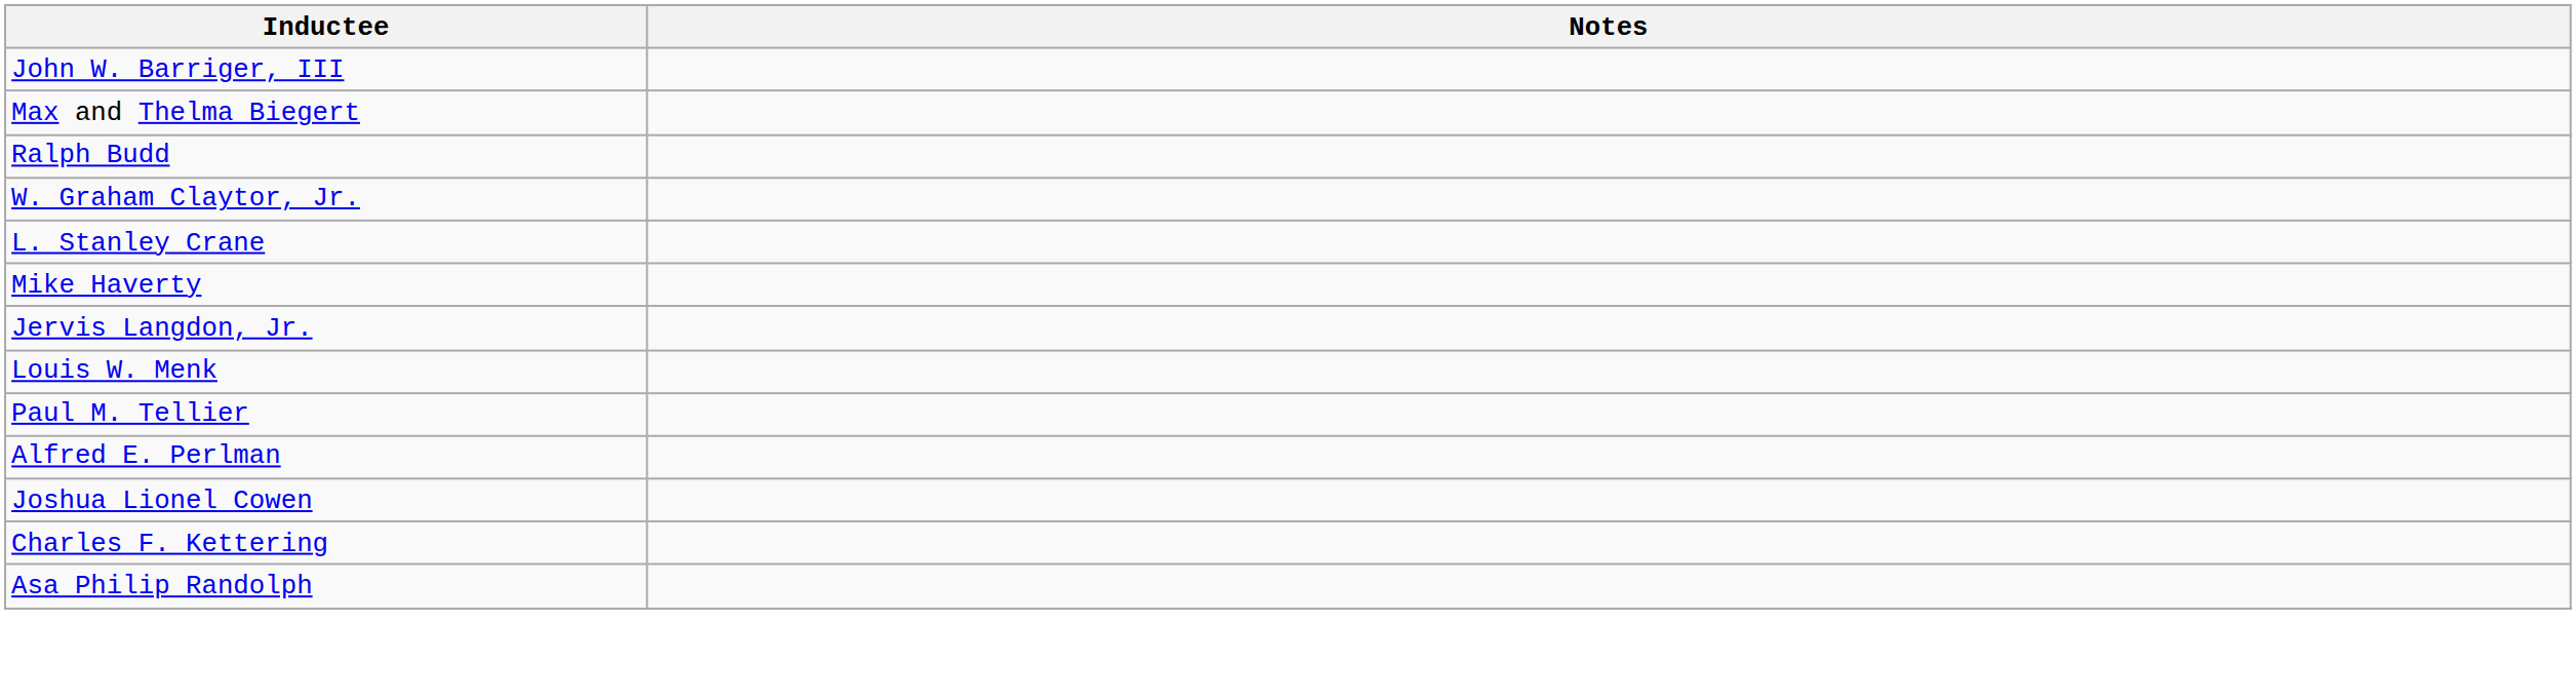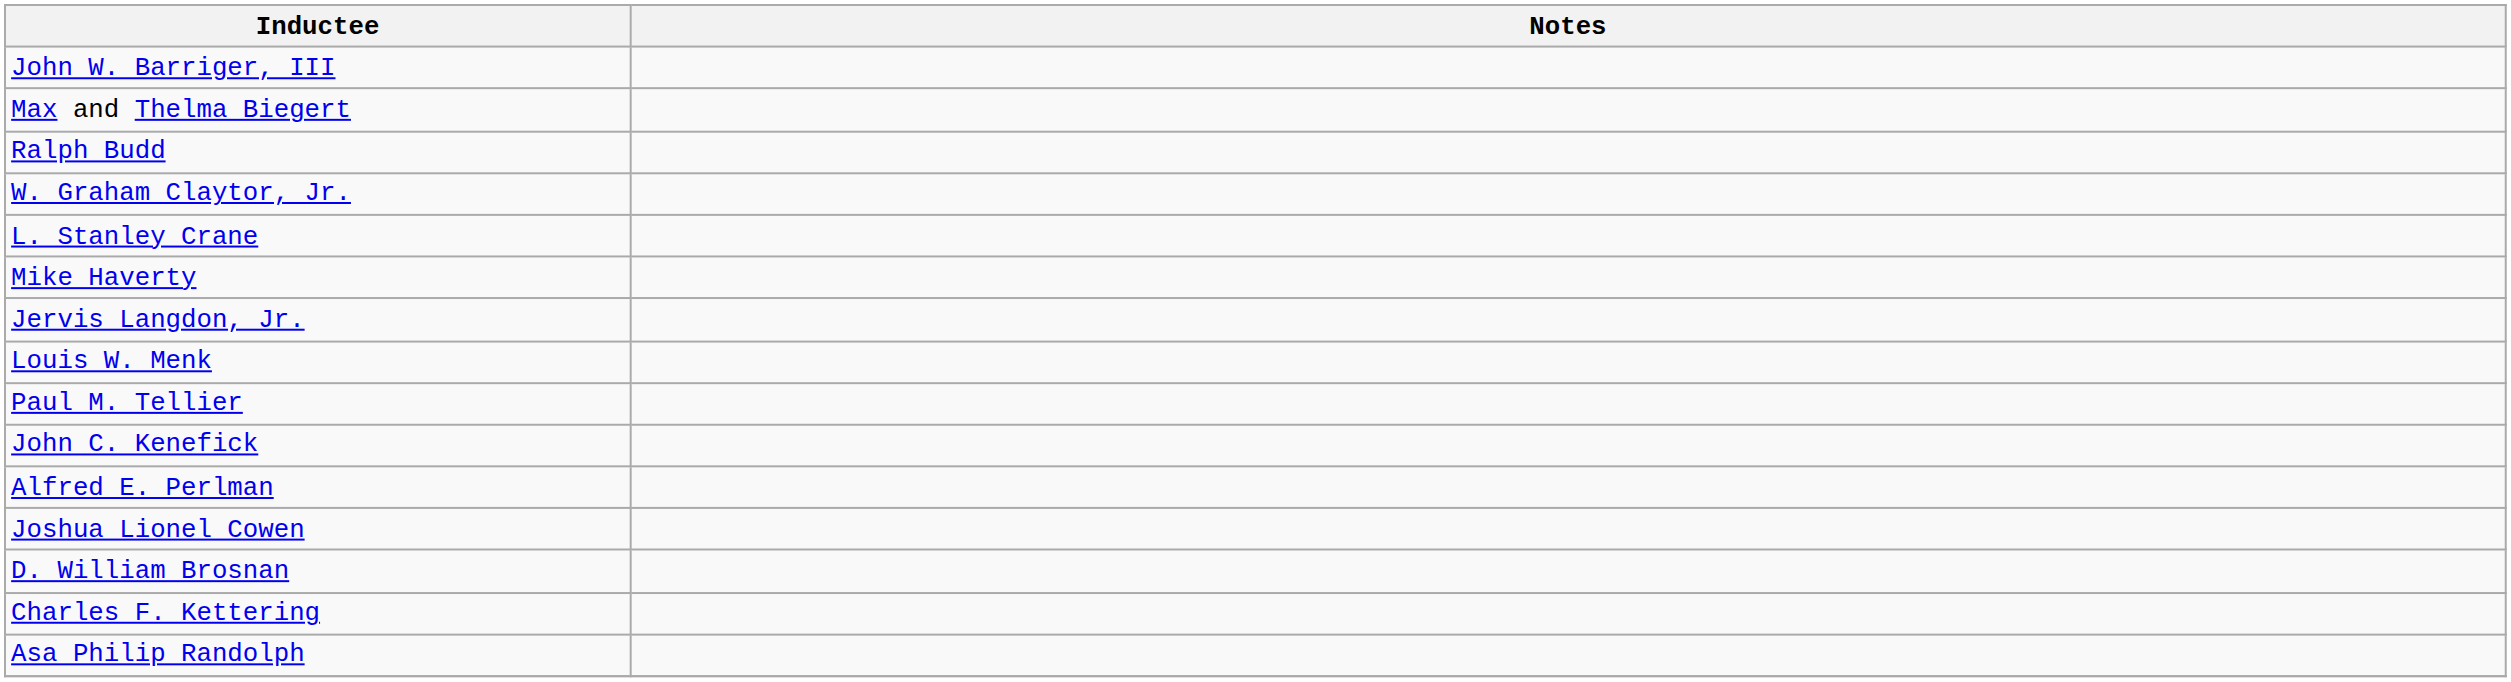+ row: John C. Kenefick
+ row: D. William Brosnan
